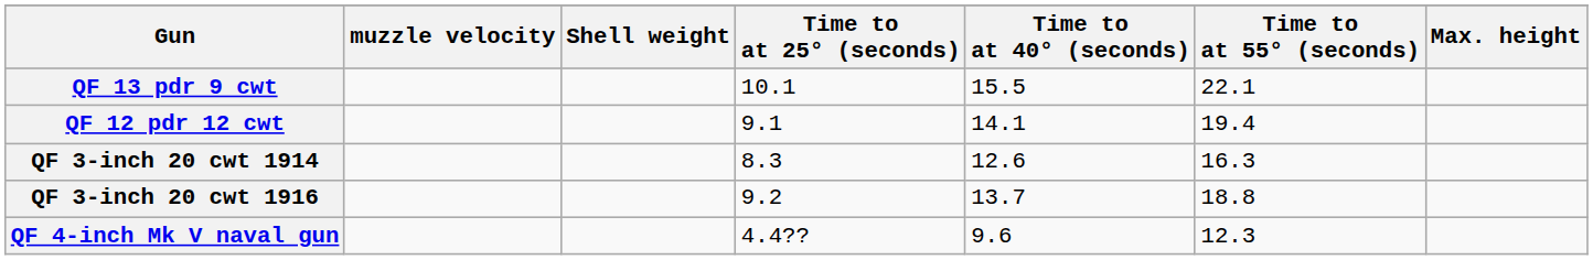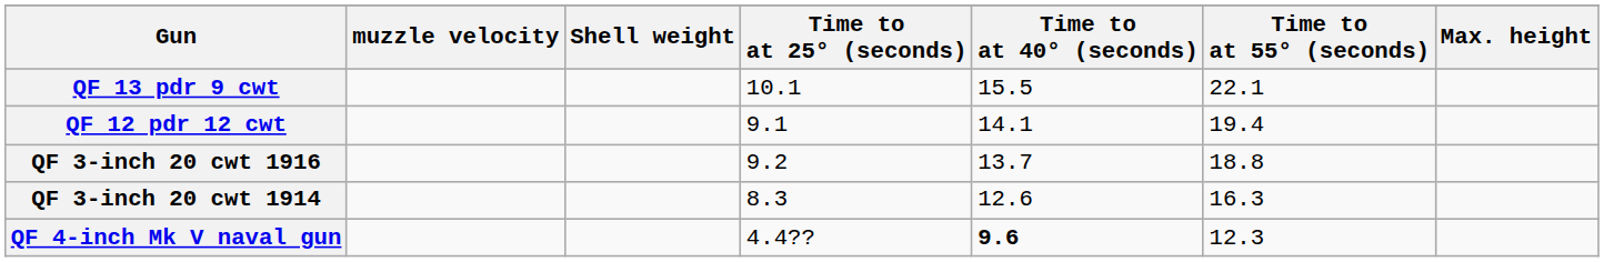rows swapped: QF 3-inch 20 cwt 1914 <-> QF 3-inch 20 cwt 1916
QF 4-inch Mk V naval gun | Time to at 40° (seconds): normal -> bold
